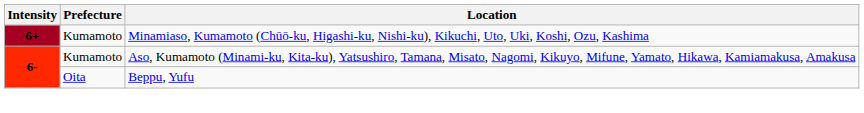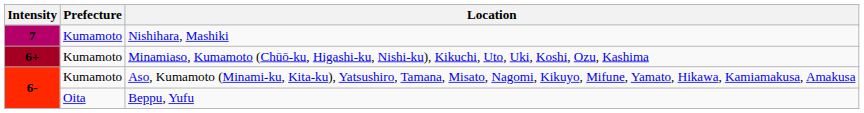+ row: 7 | Kumamoto | Nishihara, Mashiki
